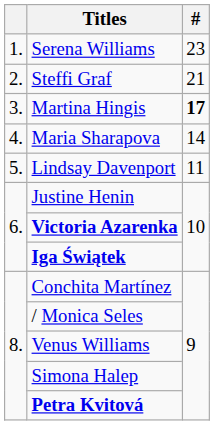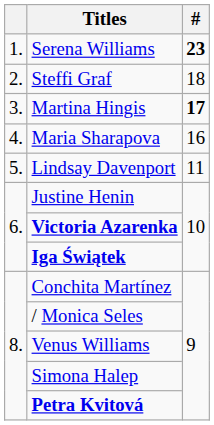Serena Williams | #: normal -> bold
Steffi Graf | #: 21 -> 18
Maria Sharapova | #: 14 -> 16
